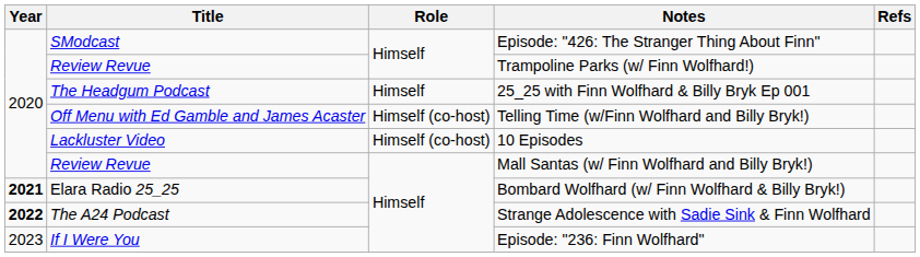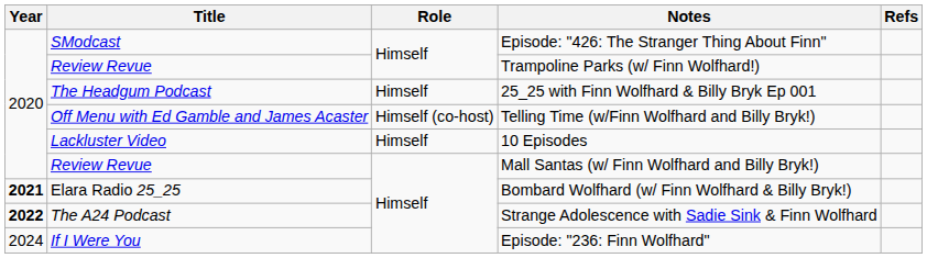10 Episodes | Role: Himself (co-host) -> Himself
Episode: "236: Finn Wolfhard" | Year: 2023 -> 2024
